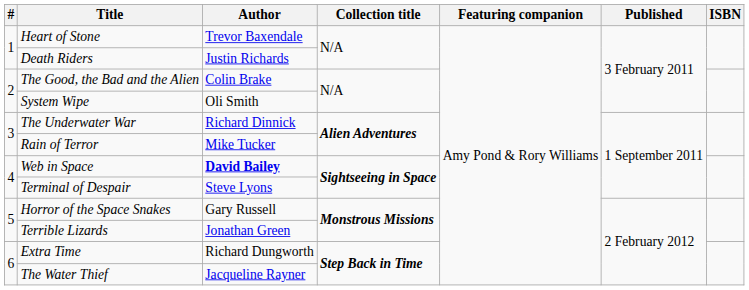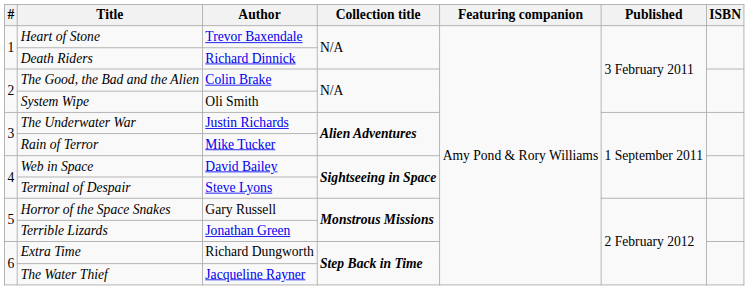Death Riders | Author: Justin Richards -> Richard Dinnick
The Underwater War | Author: Richard Dinnick -> Justin Richards
Web in Space | Author: bold -> normal
